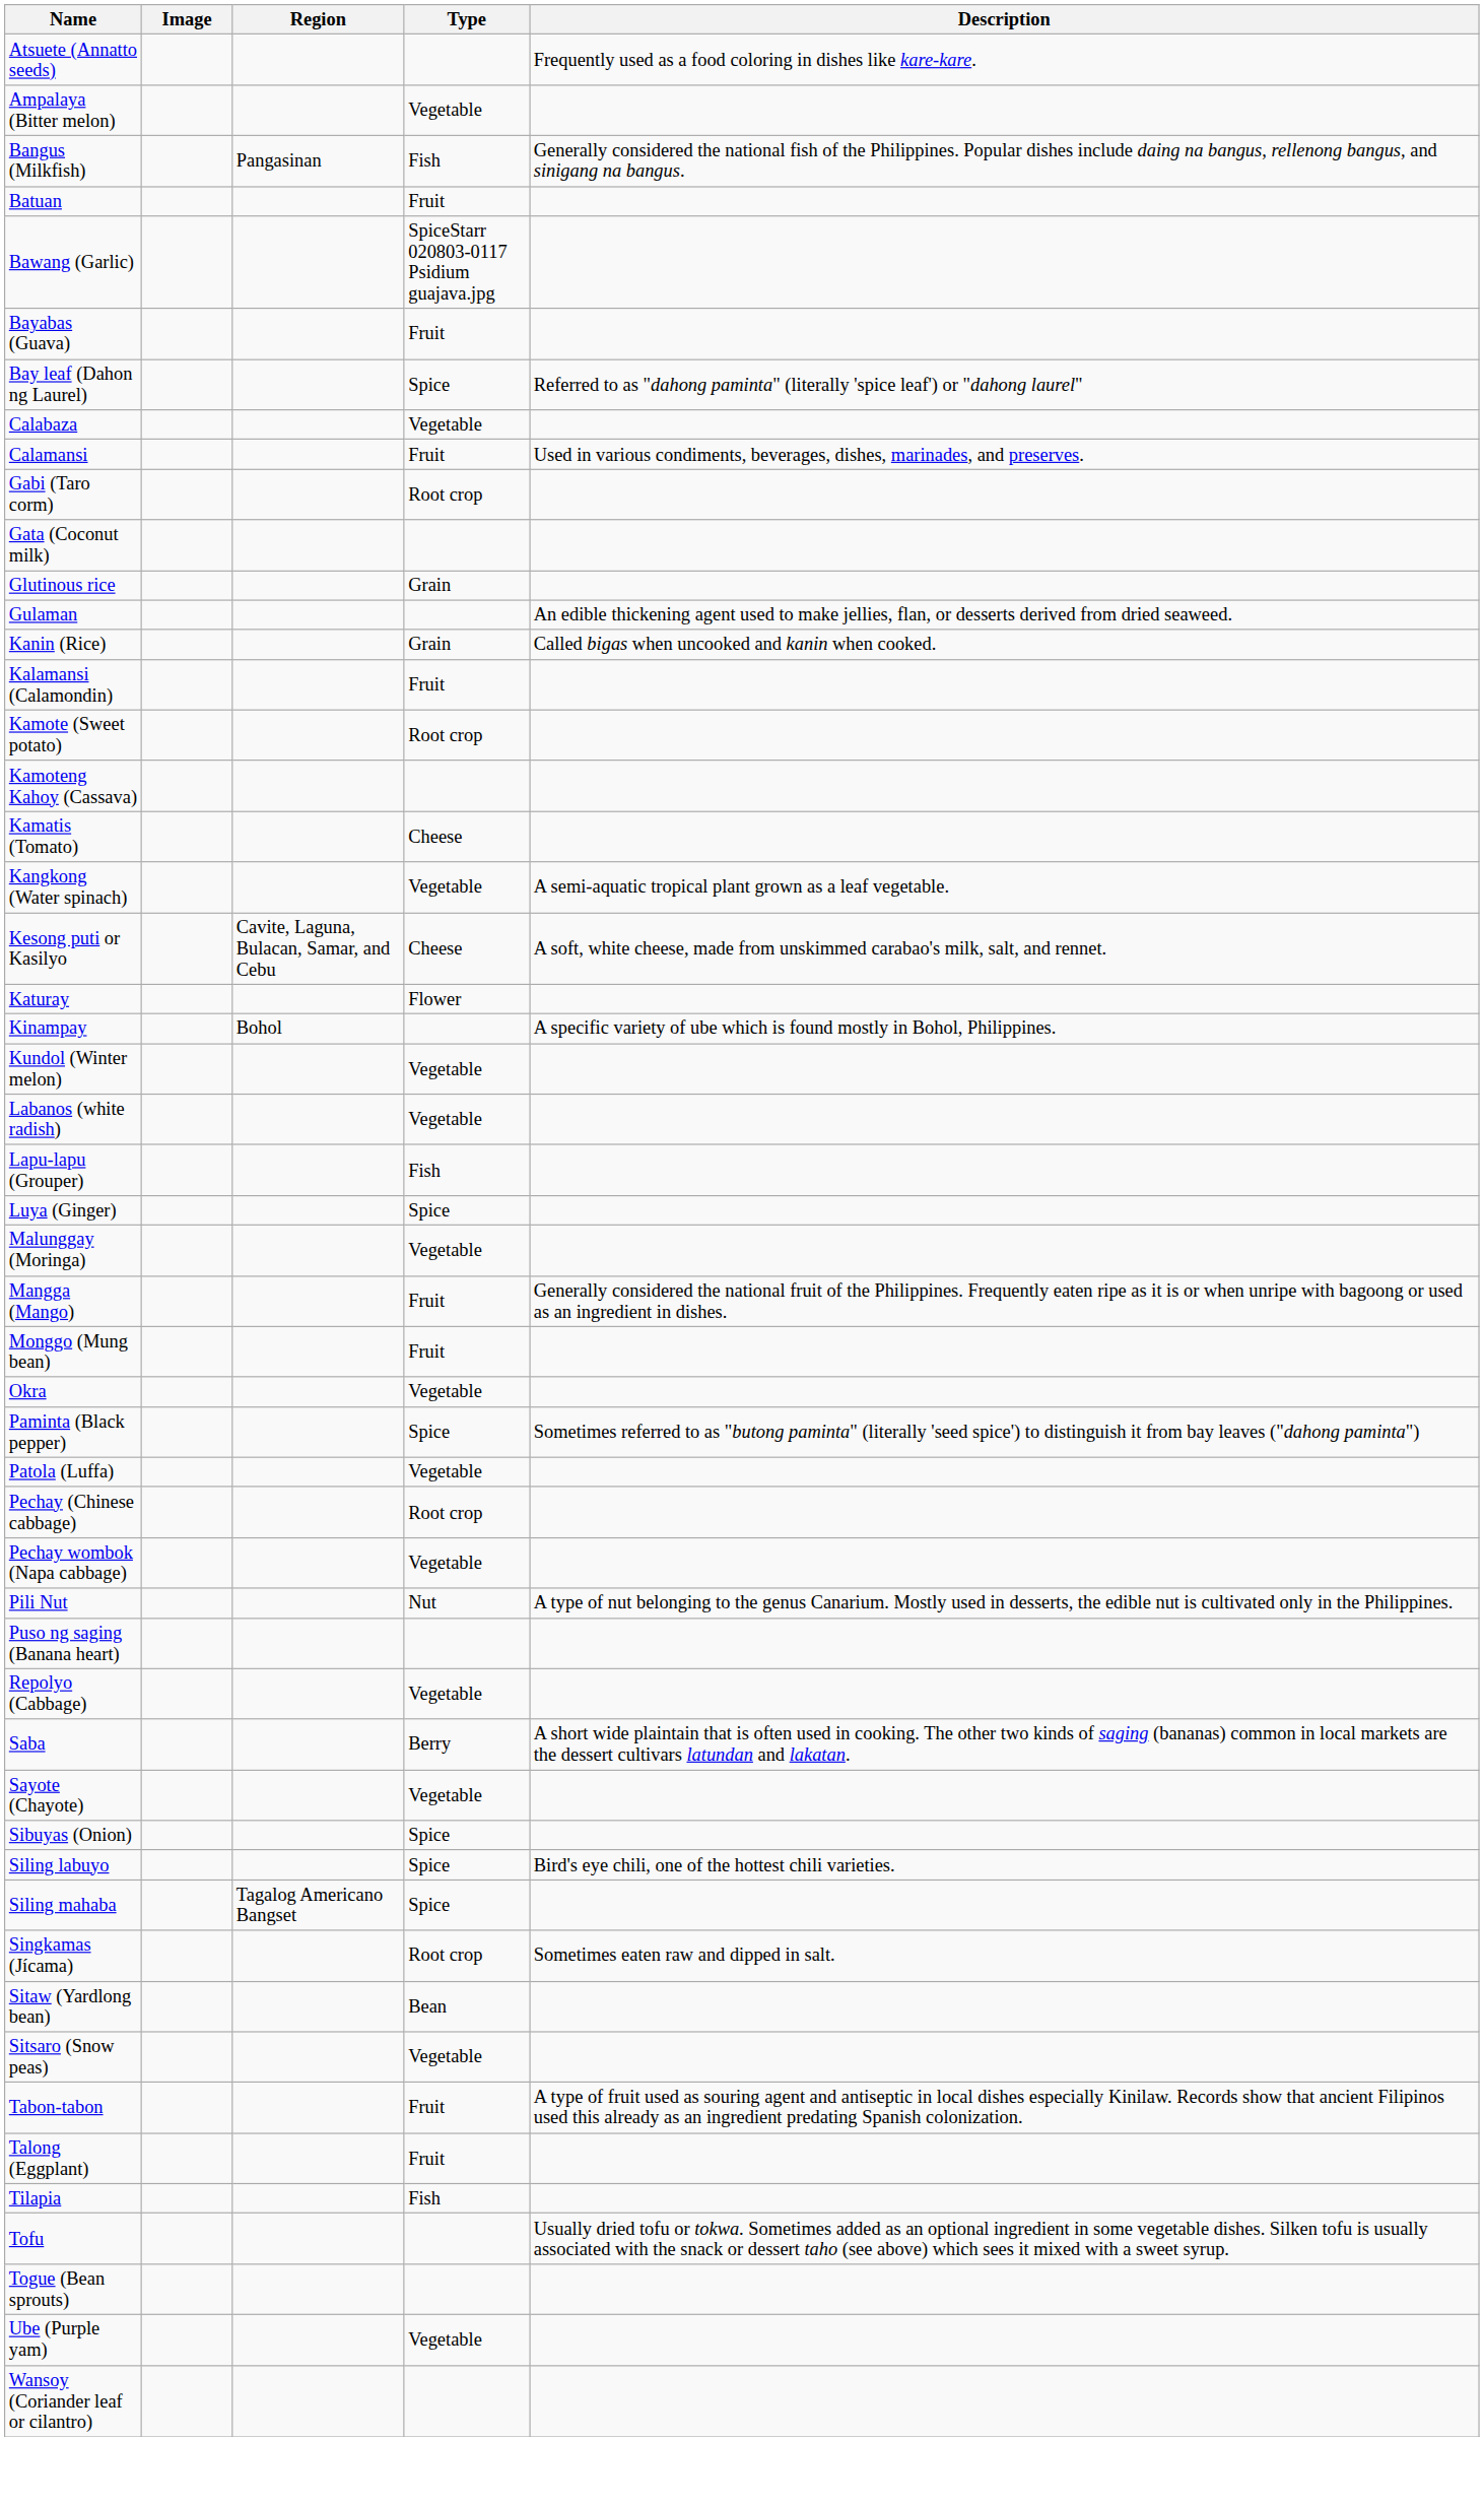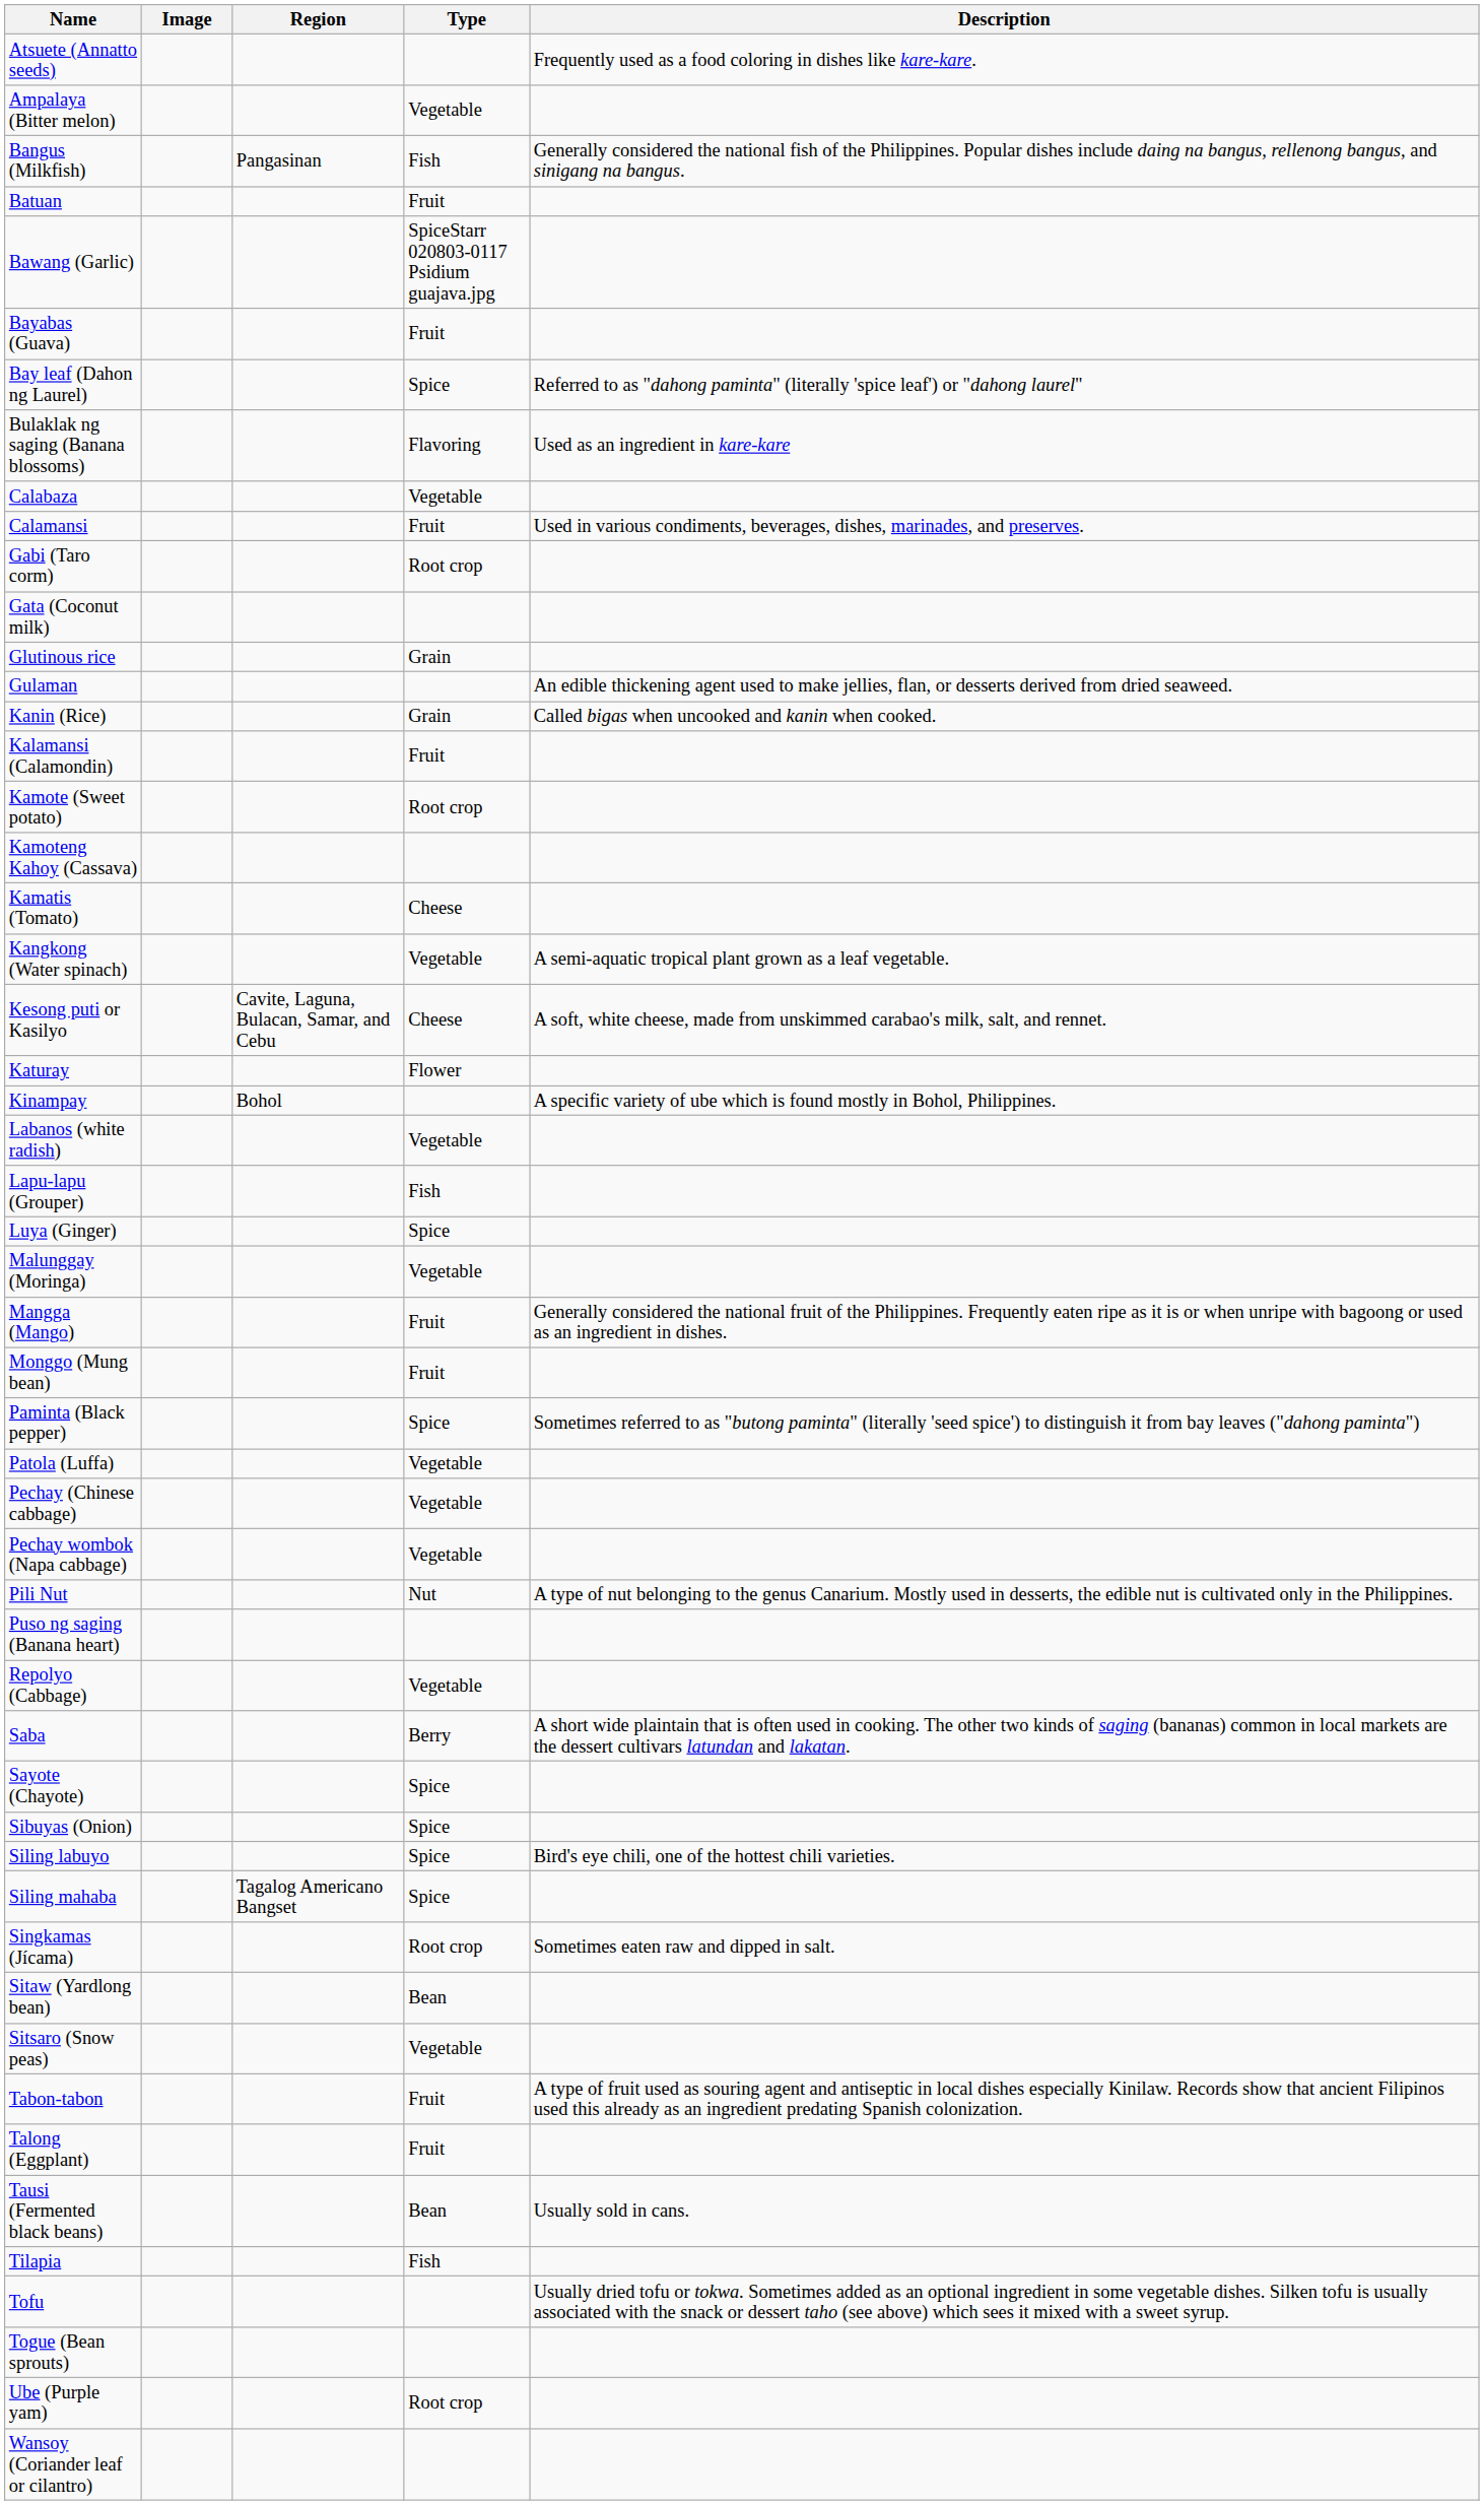+ row: Bulaklak ng saging (Banana blossoms) | Flavoring | Used as an ingredient in kare-kare
- row: Kundol (Winter melon) | Vegetable
- row: Okra | Vegetable
Pechay (Chinese cabbage) | Type: Root crop -> Vegetable
Sayote (Chayote) | Type: Vegetable -> Spice
+ row: Tausi (Fermented black beans) | Bean | Usually sold in cans.
Ube (Purple yam) | Type: Vegetable -> Root crop
